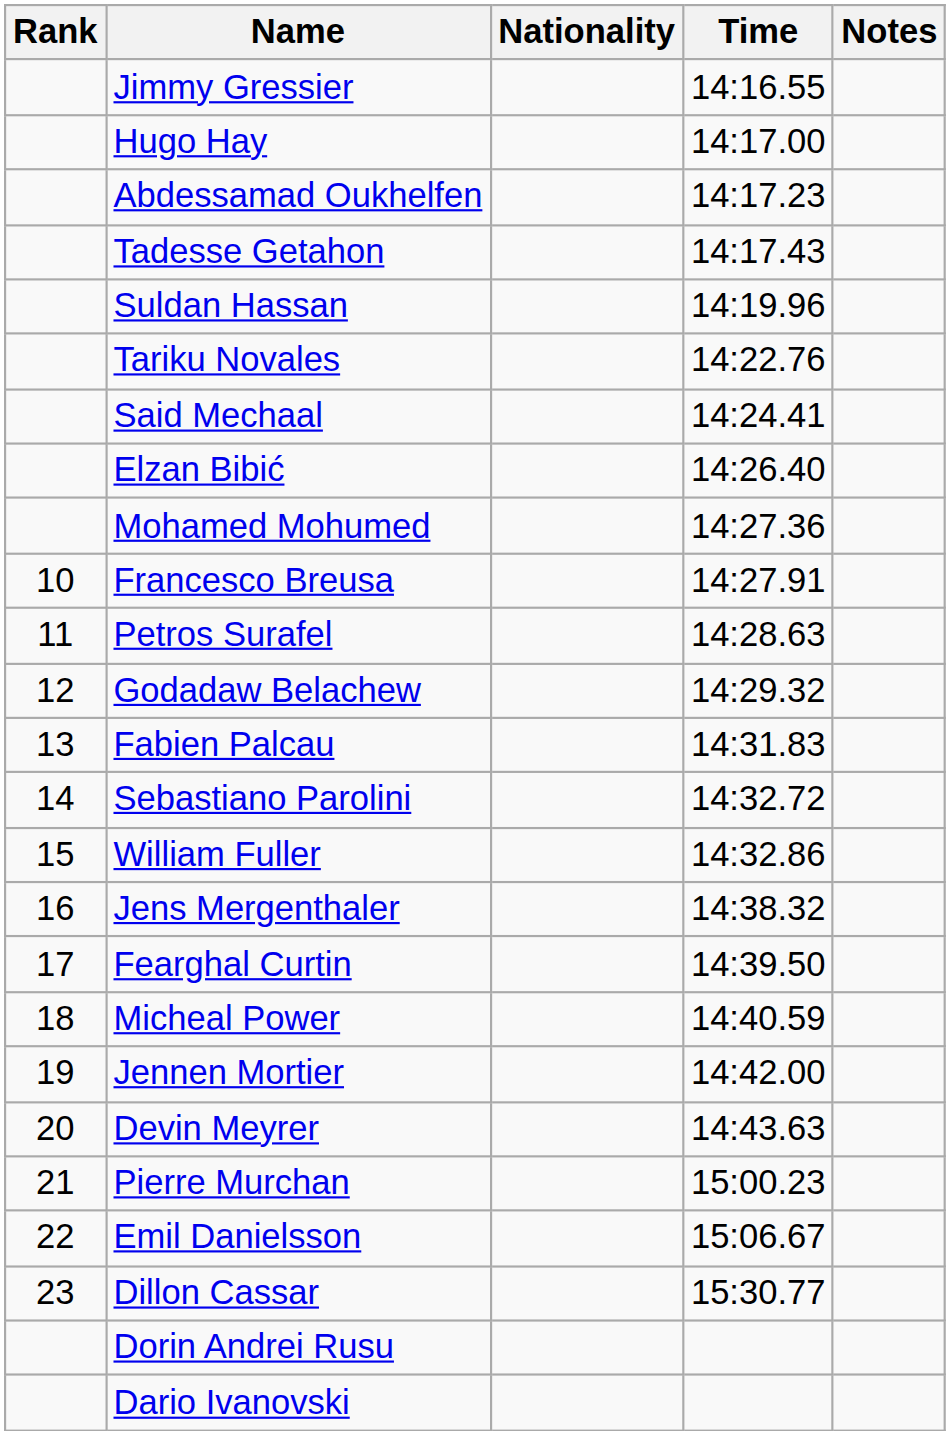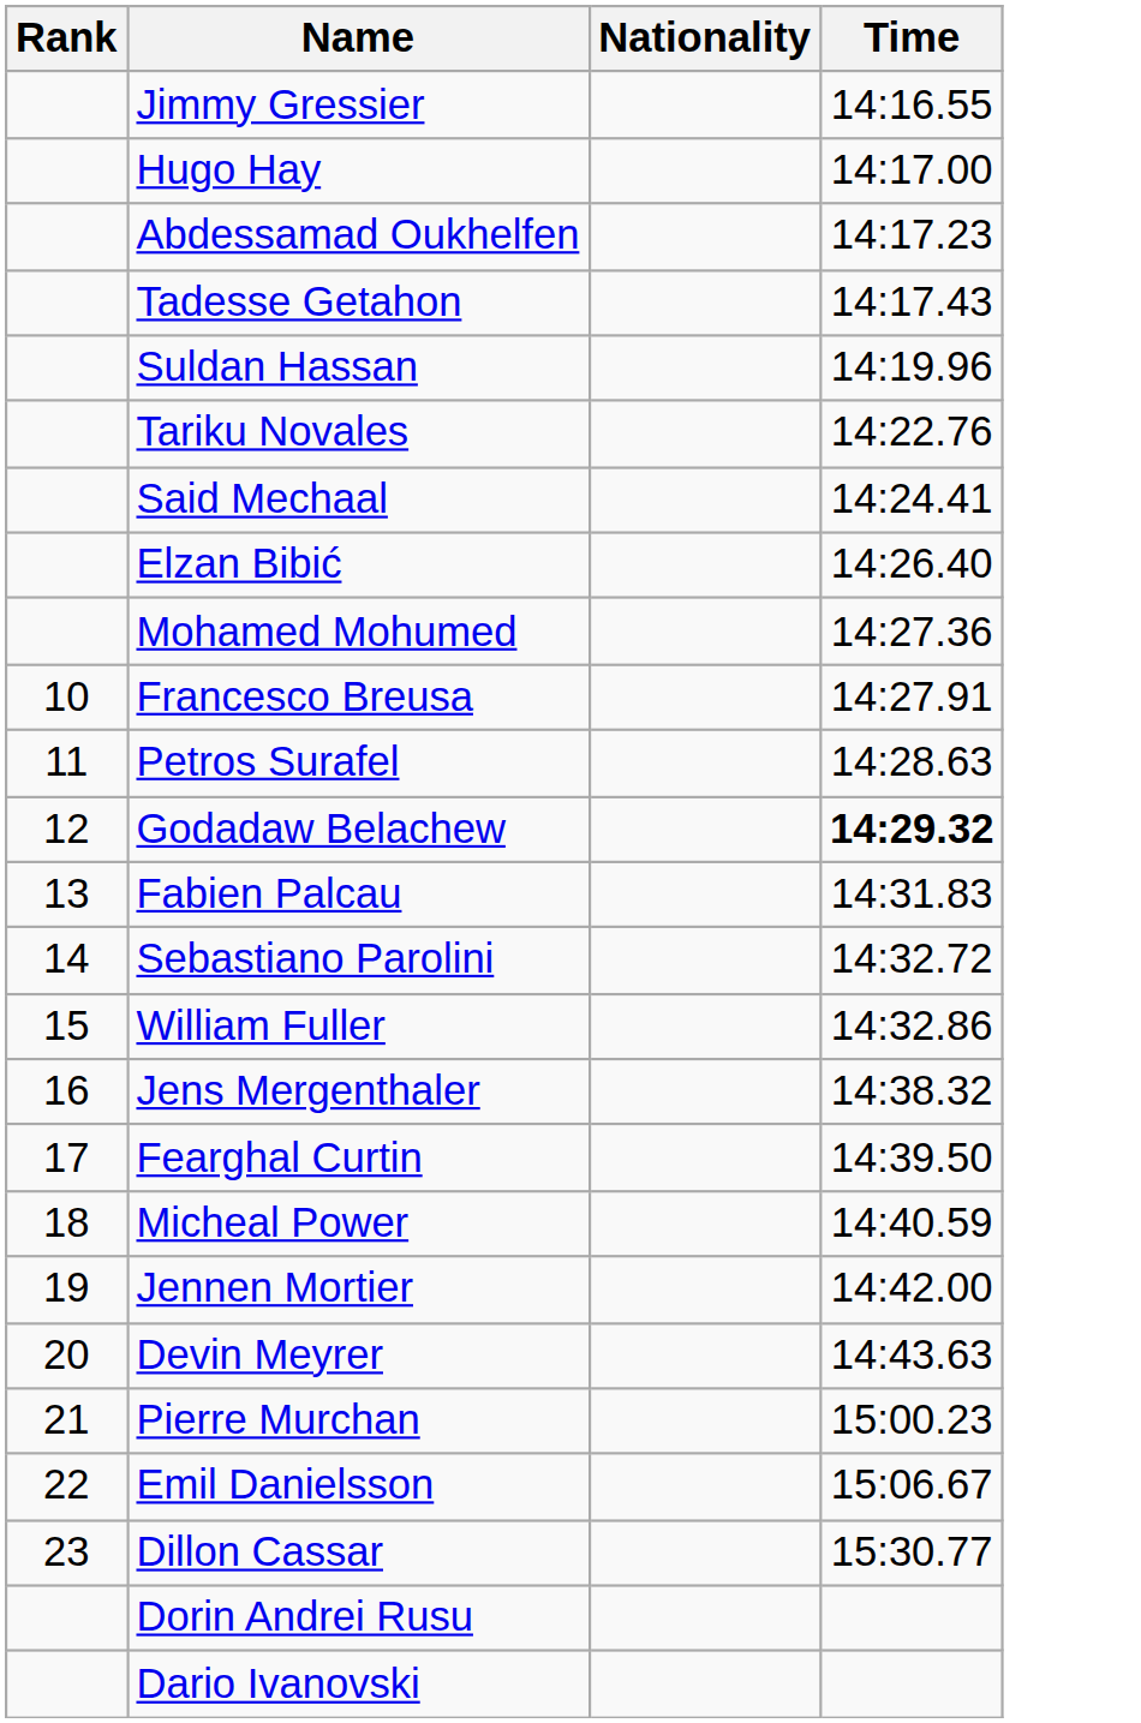- column: Notes
Godadaw Belachew | Time: normal -> bold
